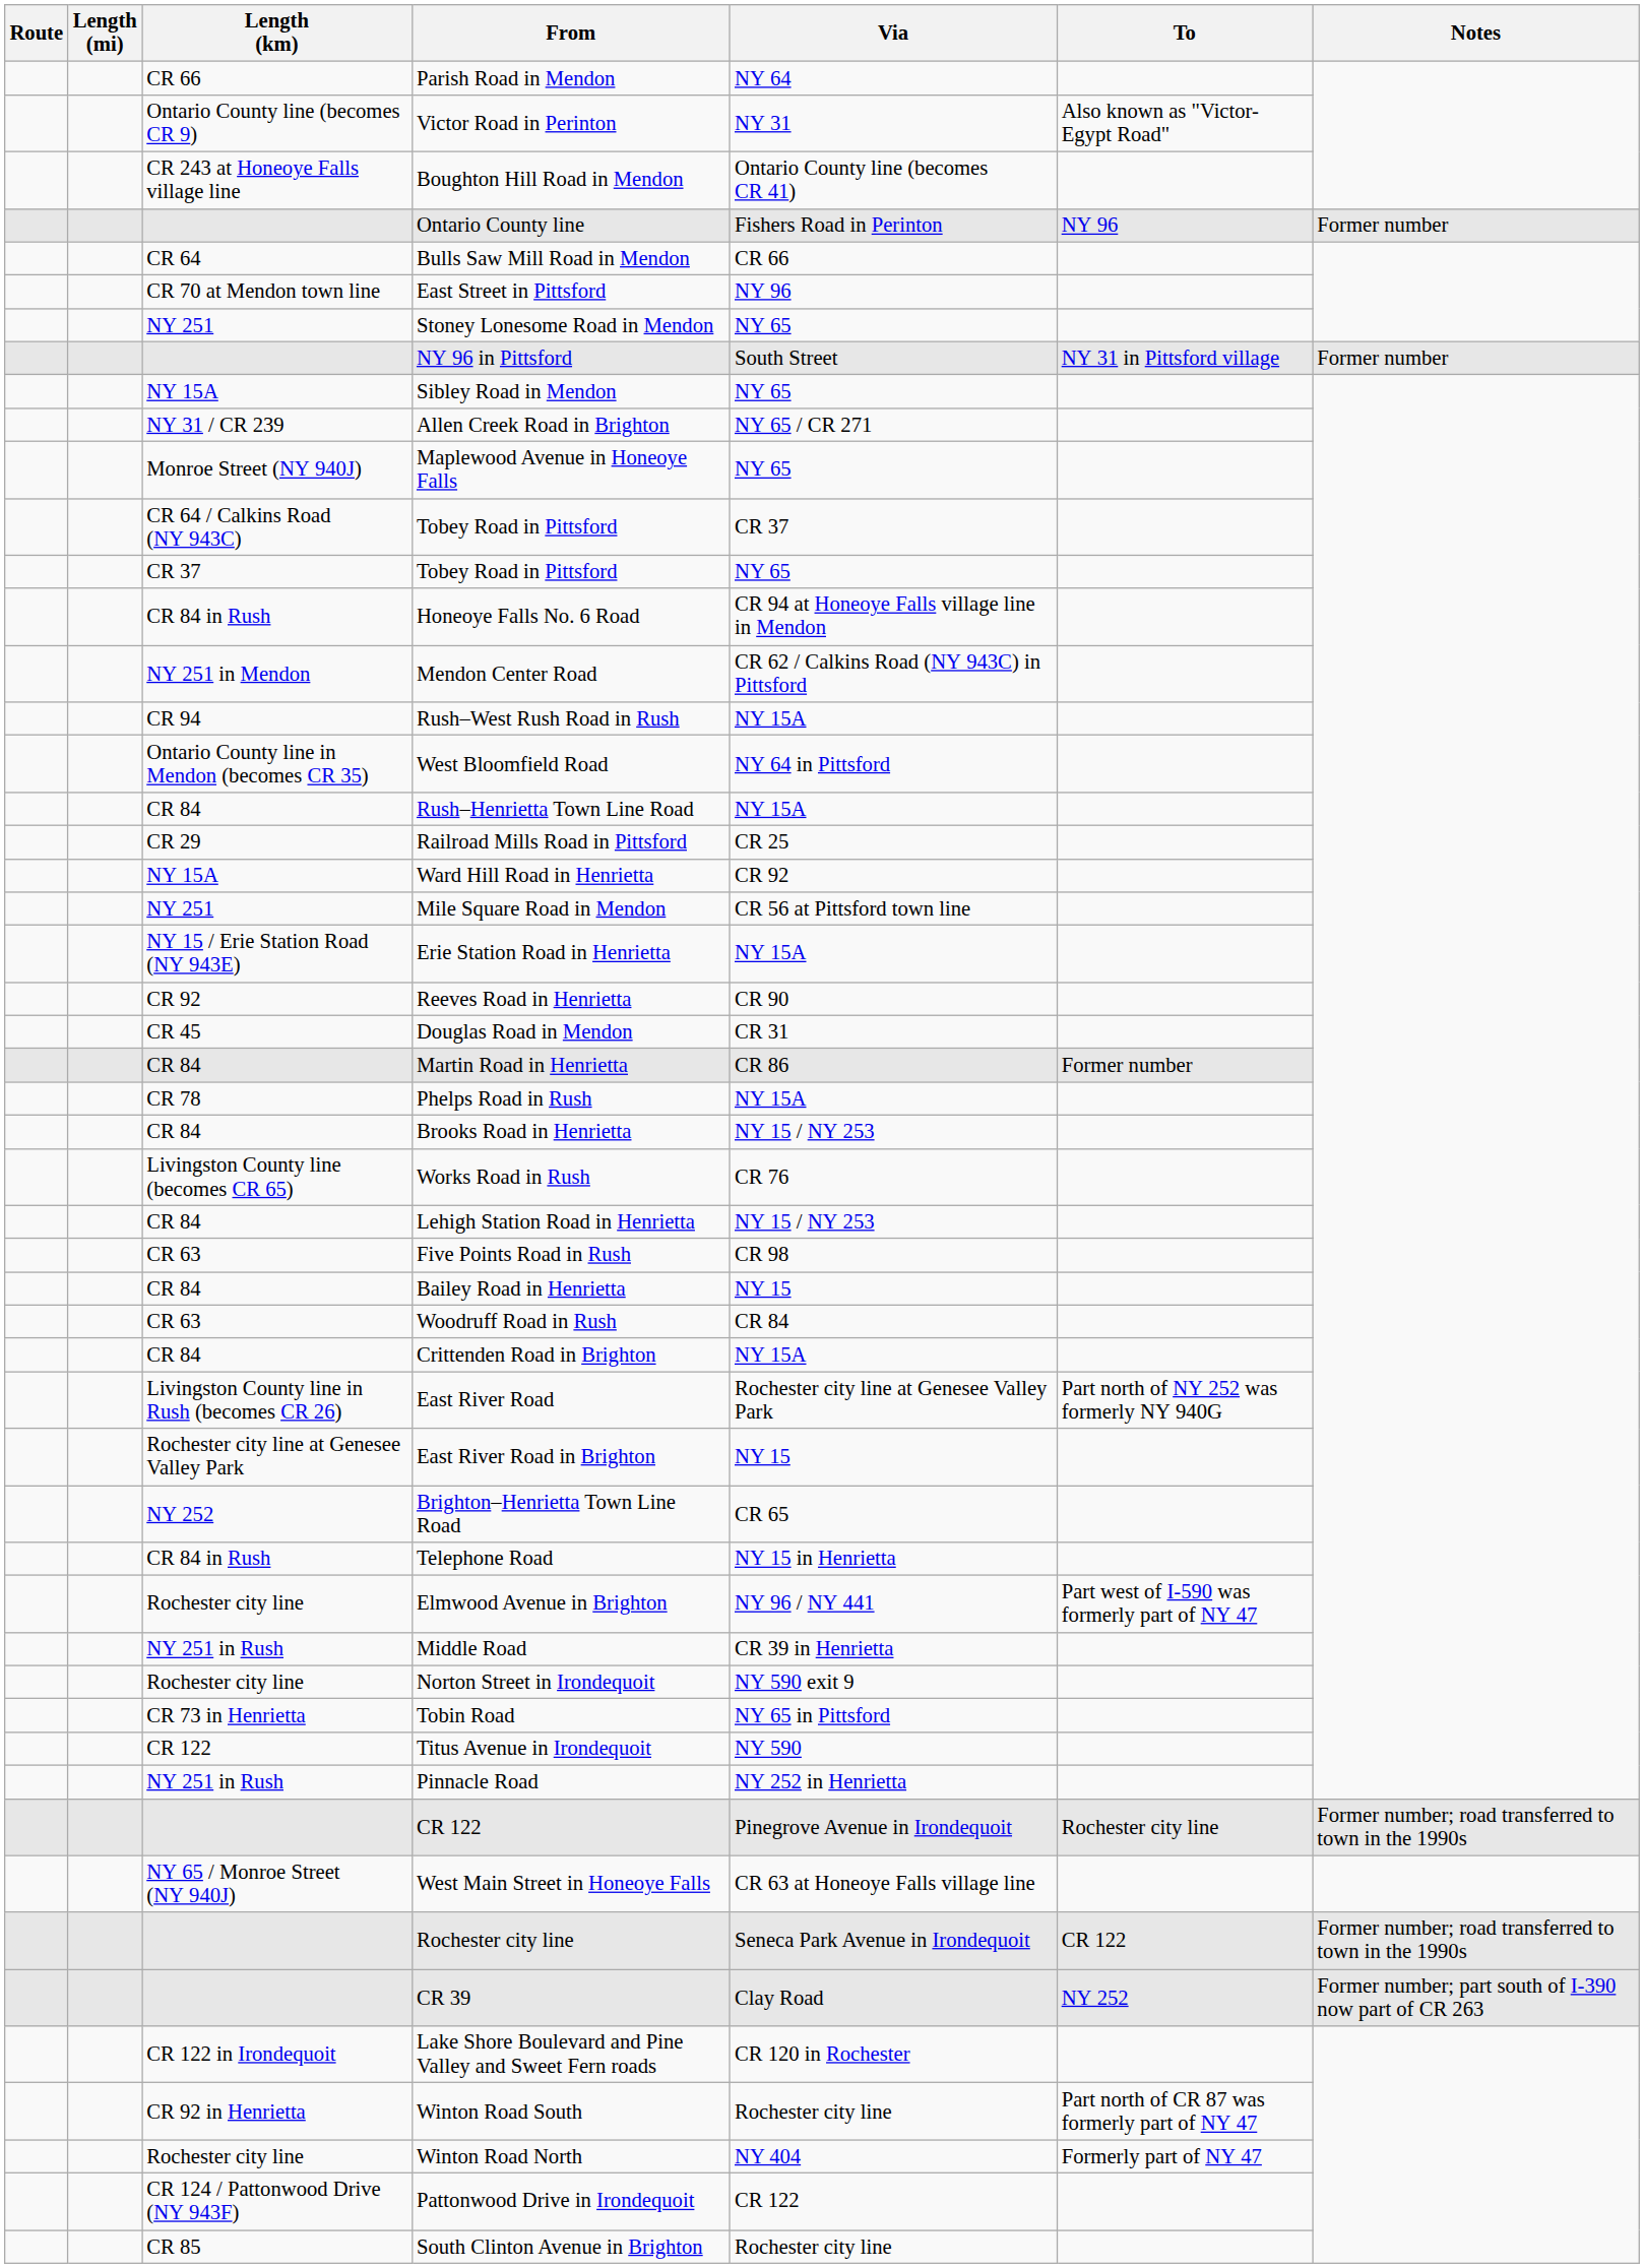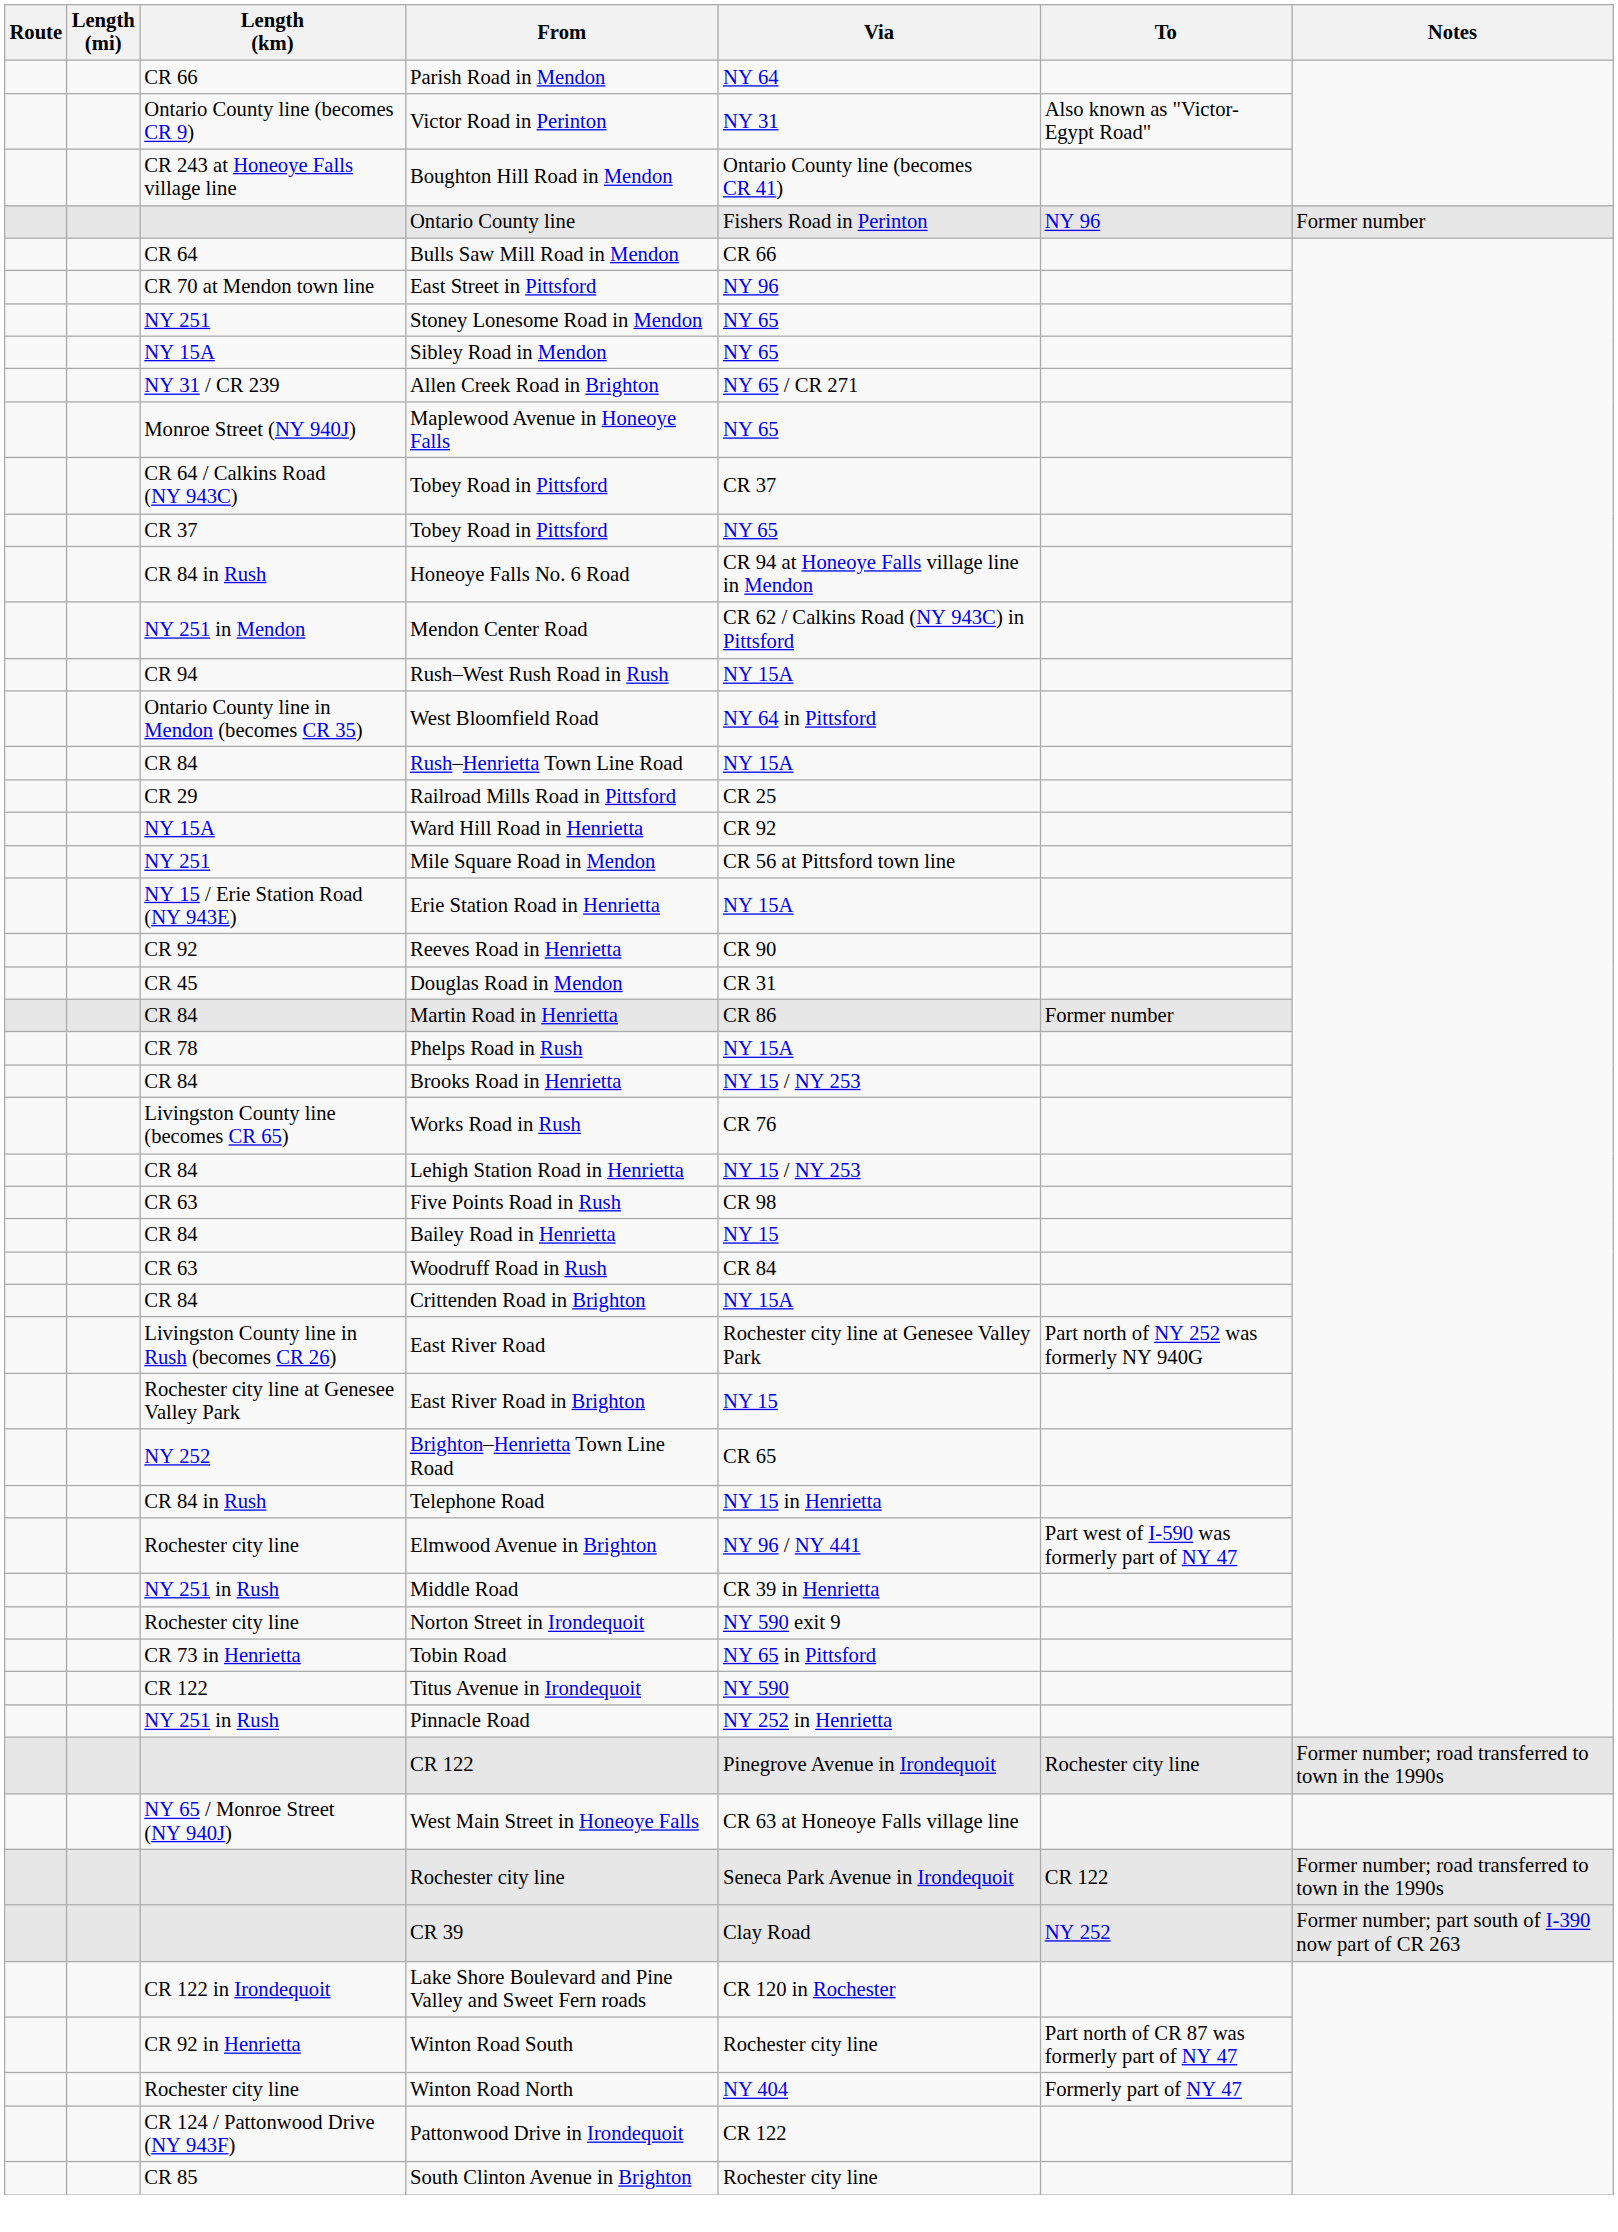- row: NY 96 in Pittsford | South Street | NY 31 in Pittsford village | Former number
